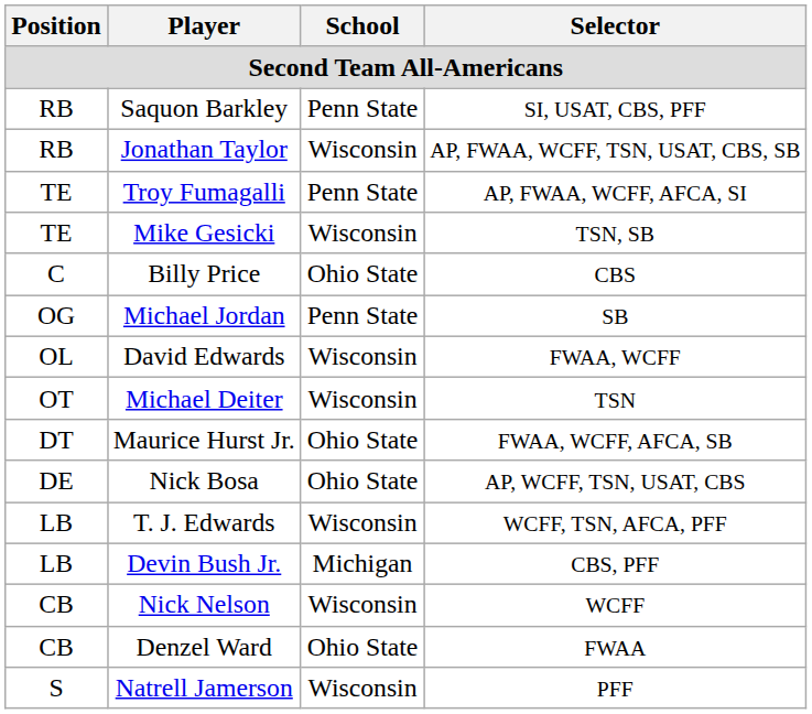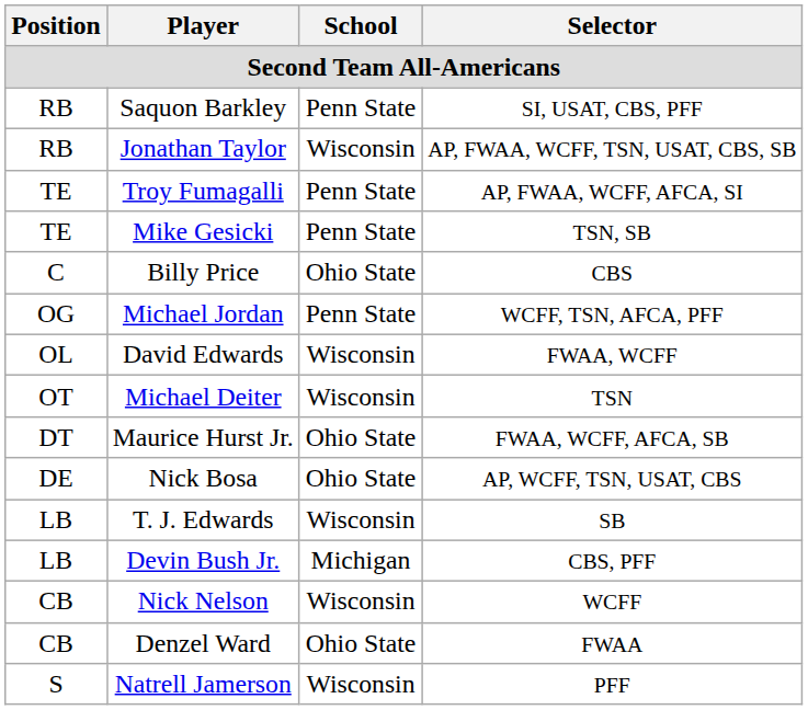Mike Gesicki | School: Wisconsin -> Penn State
Michael Jordan | Selector: SB -> WCFF, TSN, AFCA, PFF
T. J. Edwards | Selector: WCFF, TSN, AFCA, PFF -> SB
